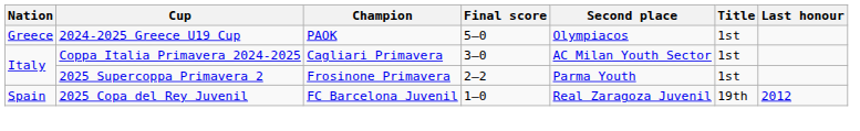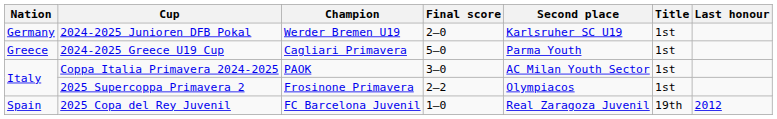+ row: Germany | 2024-2025 Junioren DFB Pokal | Werder Bremen U19 | 2–0 | Karlsruher SC U19 | 1st
2024-2025 Greece U19 Cup | Champion: PAOK -> Cagliari Primavera
2024-2025 Greece U19 Cup | Second place: Olympiacos -> Parma Youth
Coppa Italia Primavera 2024-2025 | Champion: Cagliari Primavera -> PAOK
2025 Supercoppa Primavera 2 | Second place: Parma Youth -> Olympiacos
